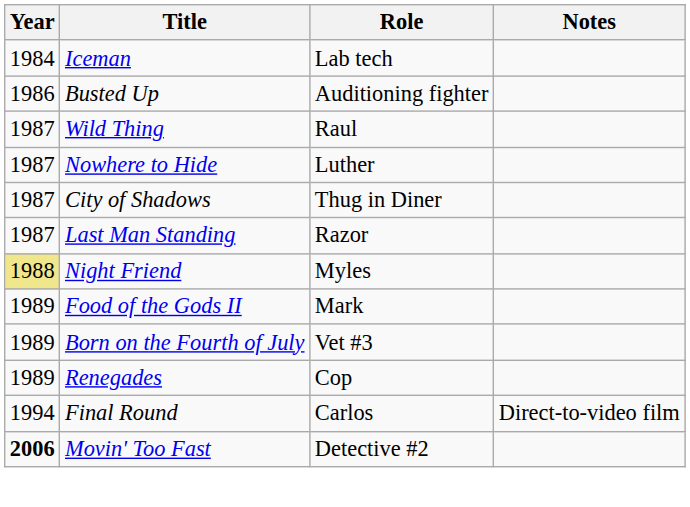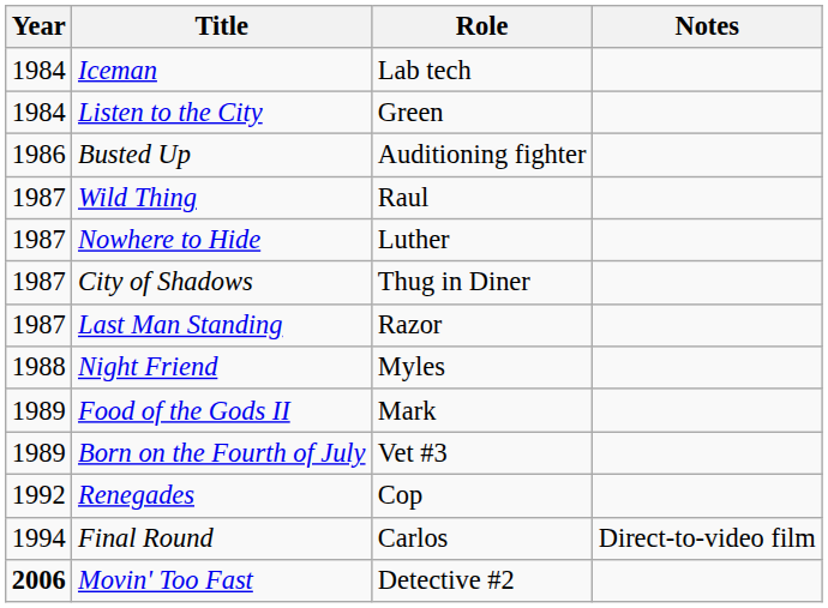+ row: 1984 | Listen to the City | Green
Night Friend | Year: khaki background -> no background
Renegades | Year: 1989 -> 1992
